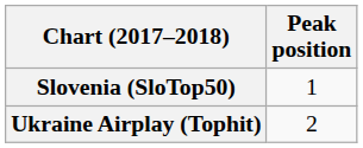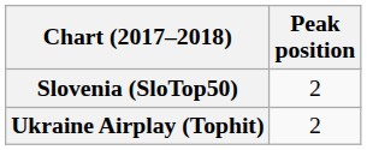Slovenia (SloTop50) | Peak position: 1 -> 2
